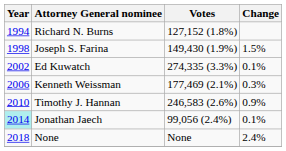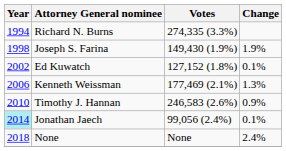Richard N. Burns | Votes: 127,152 (1.8%) -> 274,335 (3.3%)
Joseph S. Farina | Change: 1.5% -> 1.9%
Ed Kuwatch | Votes: 274,335 (3.3%) -> 127,152 (1.8%)
Kenneth Weissman | Change: 0.3% -> 1.3%
